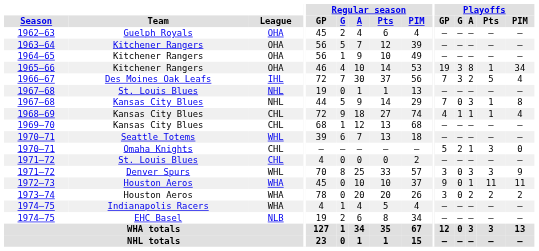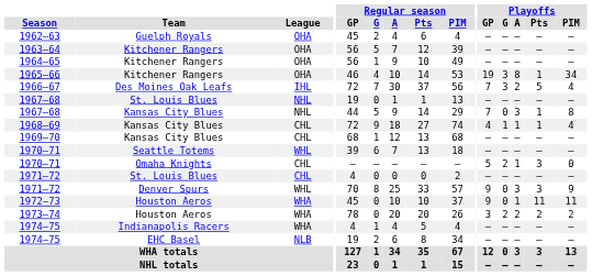1971–72 / Denver Spurs | Playoffs / GP: 3 -> 9
1973–74 | Playoffs / G: 0 -> 2
